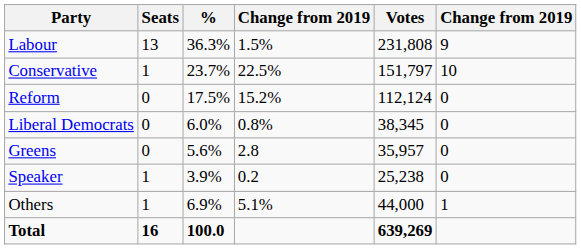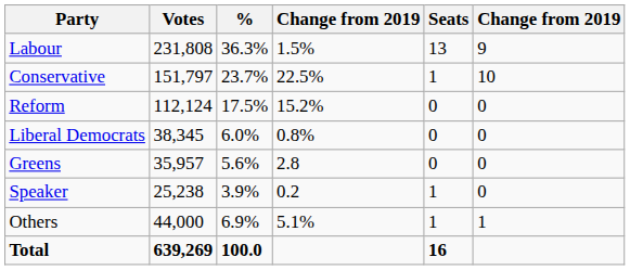columns swapped: Votes <-> Seats
